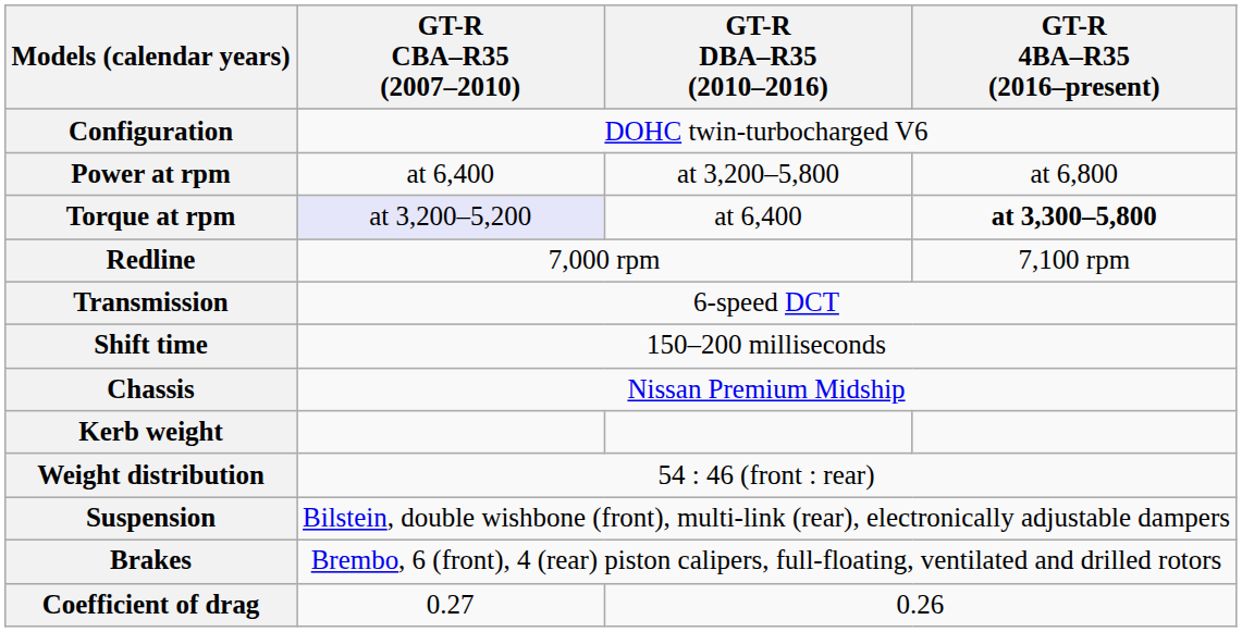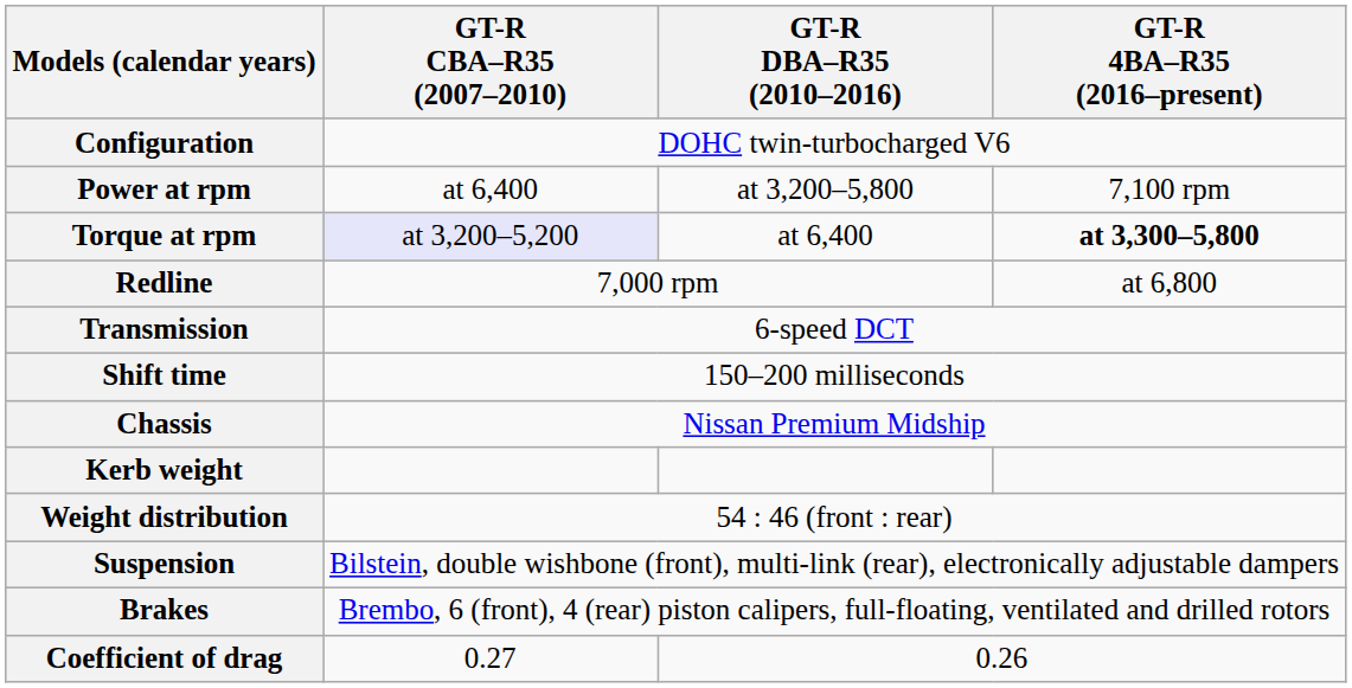Power at rpm | GT-R 4BA–R35 (2016–present): at 6,800 -> 7,100 rpm
Redline | GT-R 4BA–R35 (2016–present): 7,100 rpm -> at 6,800
